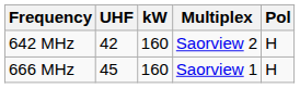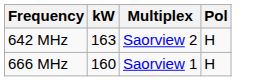- column: UHF | 42 | 45
642 MHz | kW: 160 -> 163
